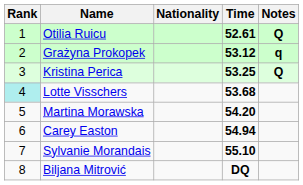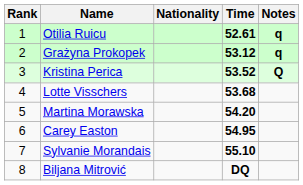Otilia Ruicu | Notes: Q -> q
Kristina Perica | Time: 53.25 -> 53.52
Lotte Visschers | Rank: paleturquoise background -> no background
Carey Easton | Time: 54.94 -> 54.95
